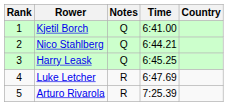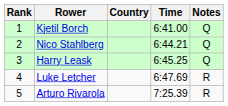columns swapped: Country <-> Notes
